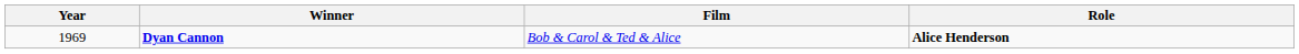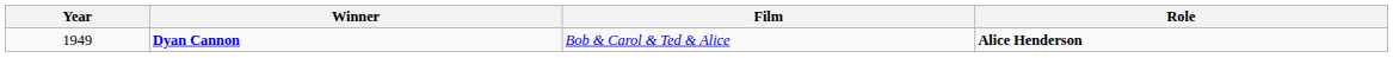Dyan Cannon | Year: 1969 -> 1949
